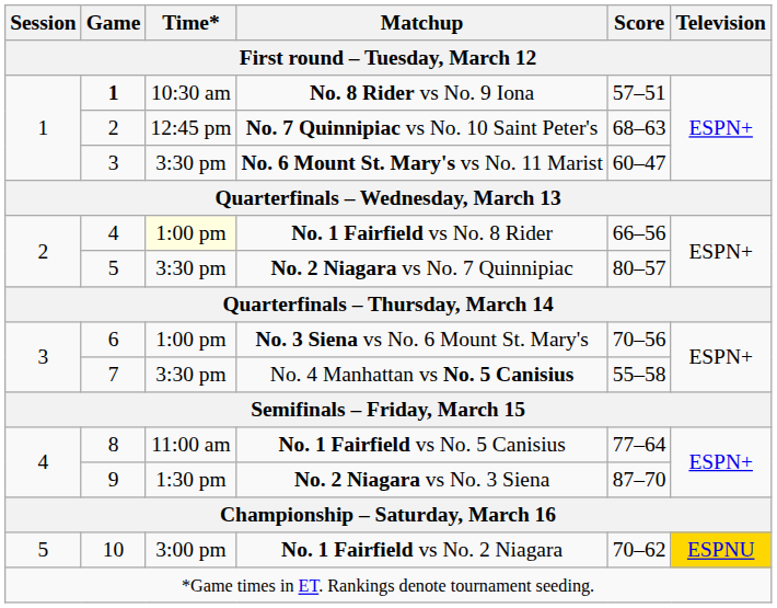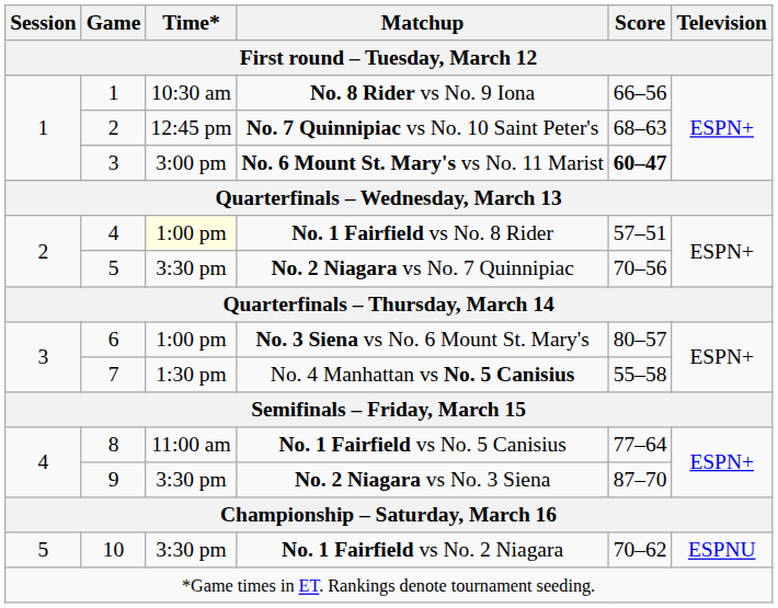No. 8 Rider vs No. 9 Iona | Game: bold -> normal
No. 8 Rider vs No. 9 Iona | Score: 57–51 -> 66–56
No. 6 Mount St. Mary's vs No. 11 Marist | Time*: 3:30 pm -> 3:00 pm
No. 6 Mount St. Mary's vs No. 11 Marist | Score: normal -> bold
No. 1 Fairfield vs No. 8 Rider | Score: 66–56 -> 57–51
No. 2 Niagara vs No. 7 Quinnipiac | Score: 80–57 -> 70–56
No. 3 Siena vs No. 6 Mount St. Mary's | Score: 70–56 -> 80–57
No. 4 Manhattan vs No. 5 Canisius | Time*: 3:30 pm -> 1:30 pm
No. 2 Niagara vs No. 3 Siena | Time*: 1:30 pm -> 3:30 pm
No. 1 Fairfield vs No. 2 Niagara | Time*: 3:00 pm -> 3:30 pm
No. 1 Fairfield vs No. 2 Niagara | Television: gold background -> no background
